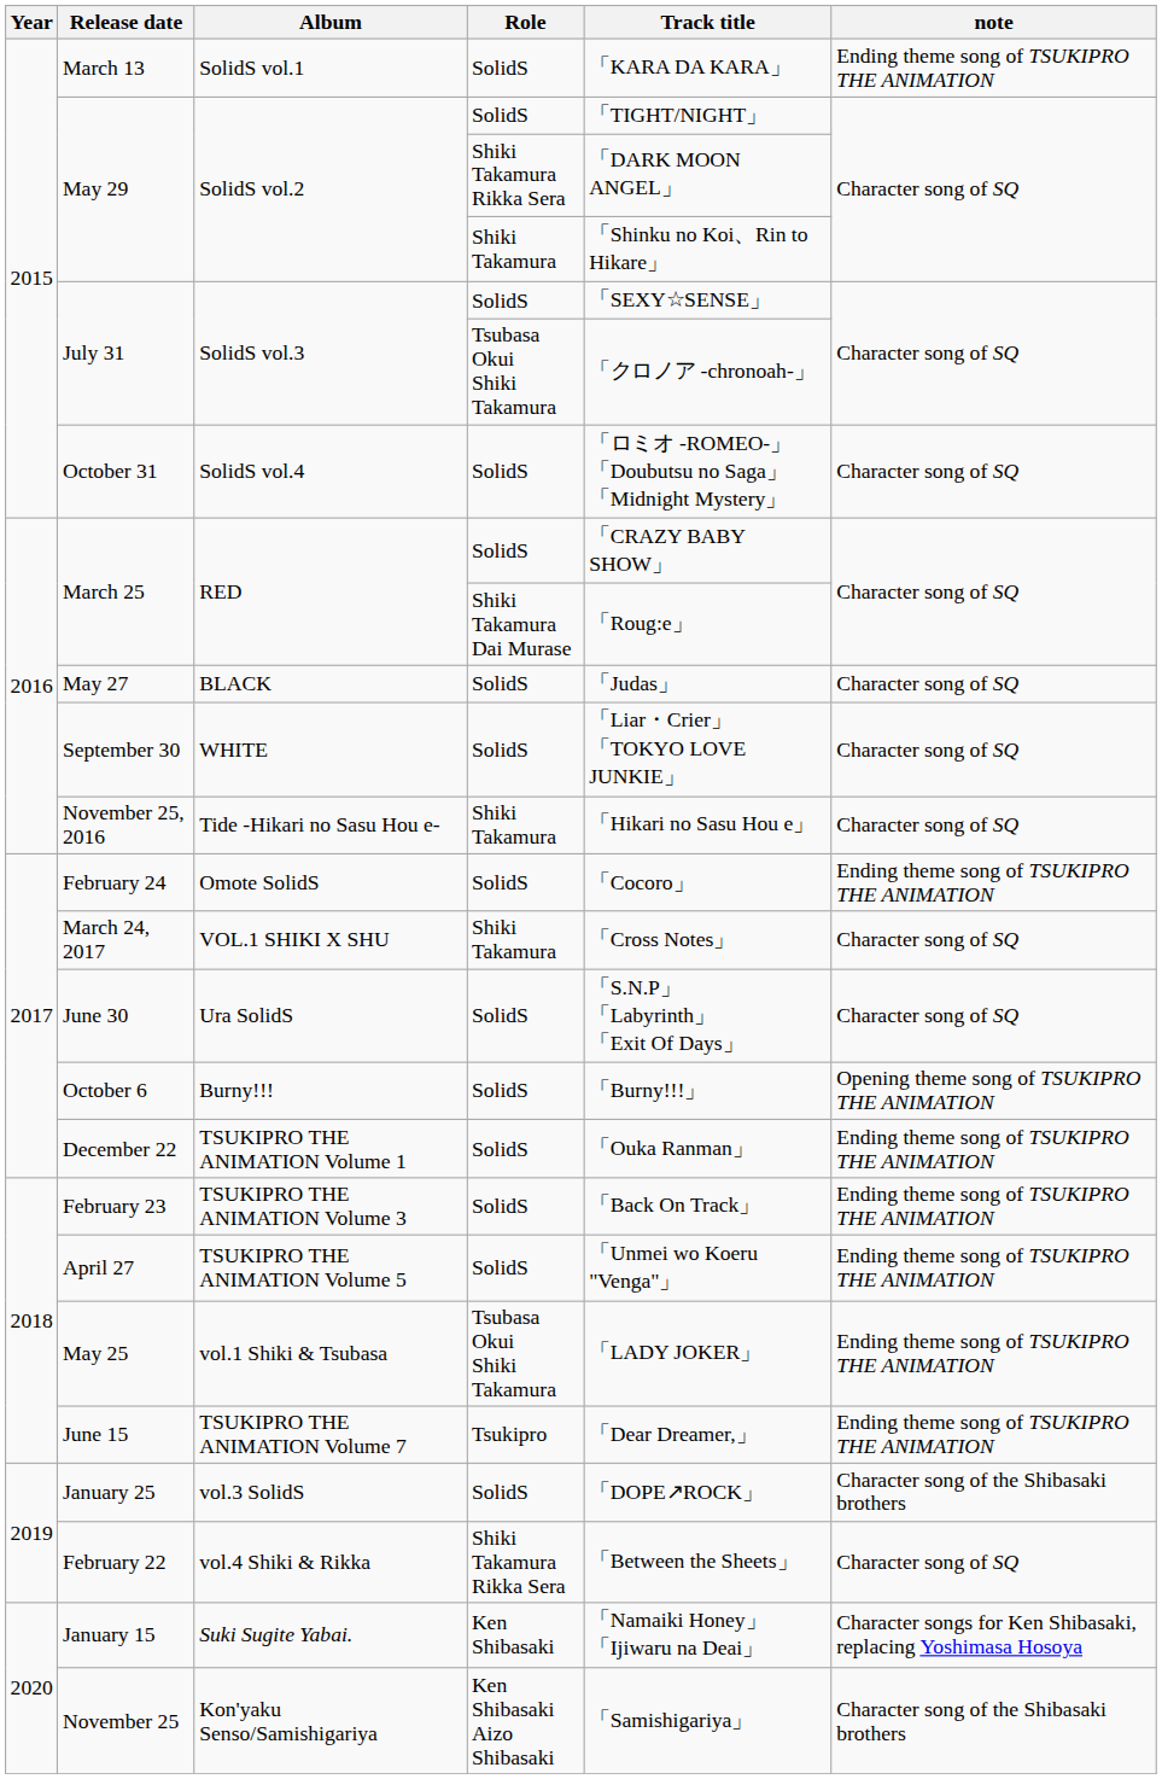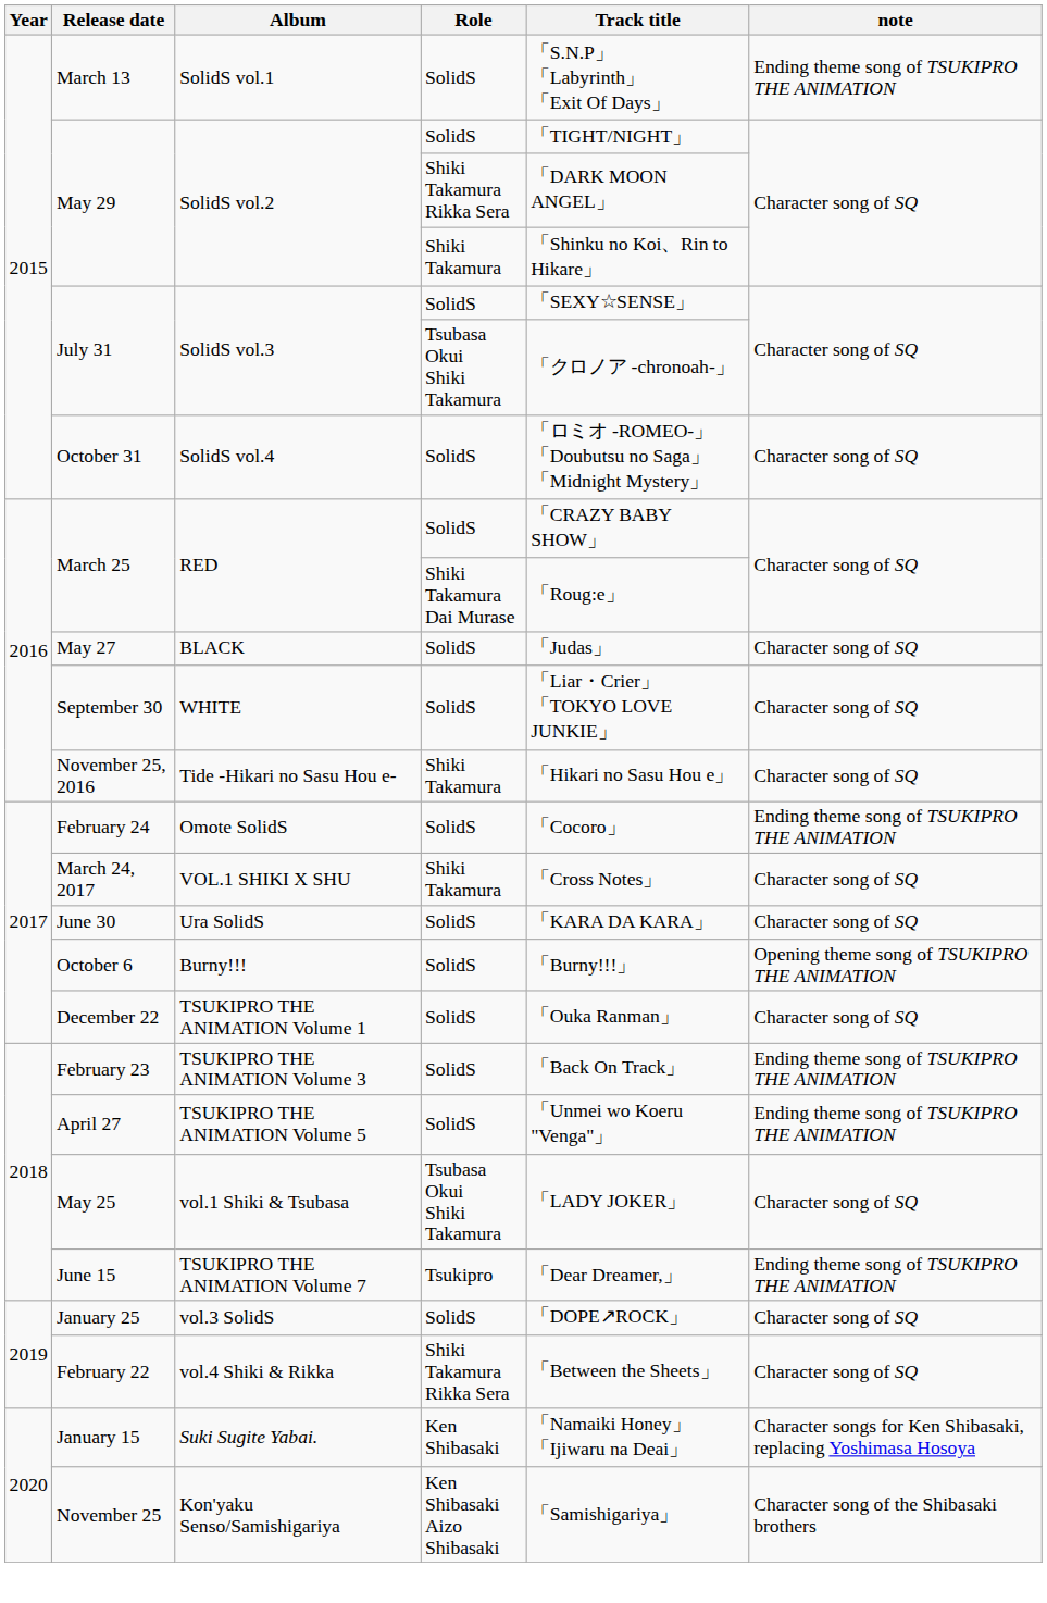March 13 | Track title: 「KARA DA KARA」 -> 「S.N.P」 「Labyrinth」 「Exit Of Days」
June 30 | Track title: 「S.N.P」 「Labyrinth」 「Exit Of Days」 -> 「KARA DA KARA」
December 22 | note: Ending theme song of TSUKIPRO THE ANIMATION -> Character song of SQ
May 25 | note: Ending theme song of TSUKIPRO THE ANIMATION -> Character song of SQ
January 25 | note: Character song of the Shibasaki brothers -> Character song of SQ
